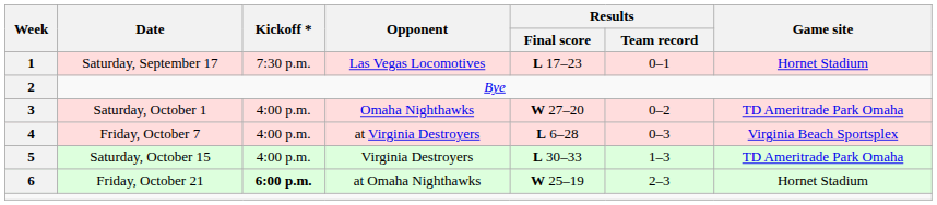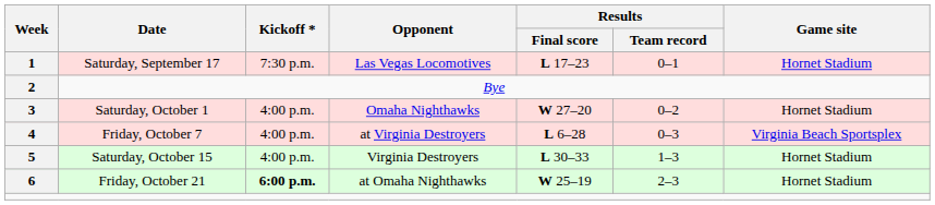Saturday, October 1 | Game site: TD Ameritrade Park Omaha -> Hornet Stadium
Saturday, October 15 | Game site: TD Ameritrade Park Omaha -> Hornet Stadium
